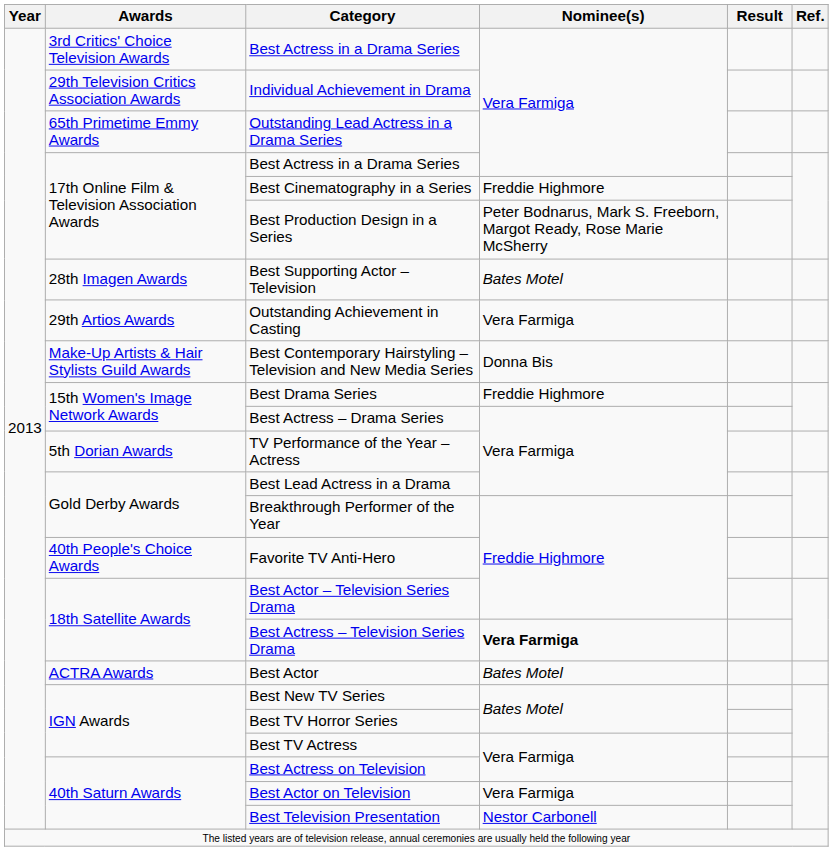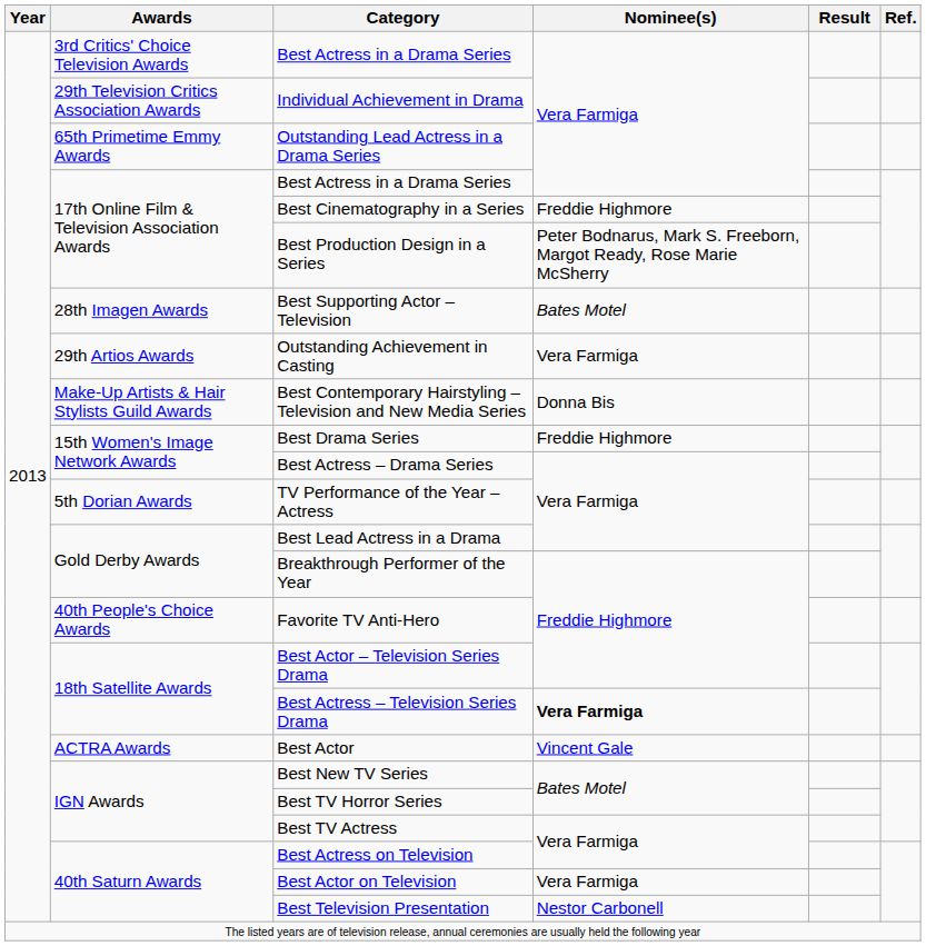Best Actor | Nominee(s): Bates Motel -> Vincent Gale
